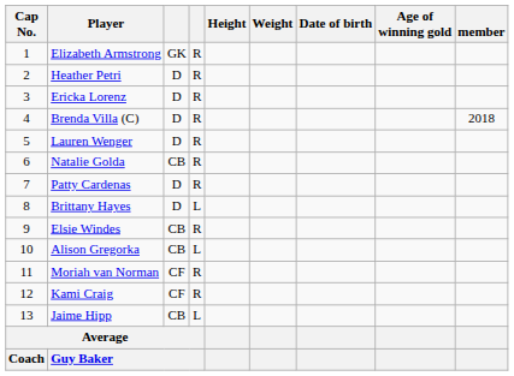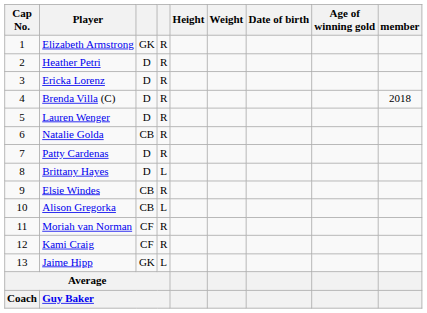Jaime Hipp | column 3: CB -> GK
